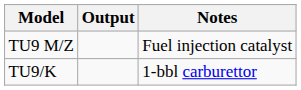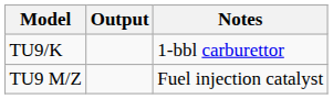rows swapped: TU9 M/Z <-> TU9/K
